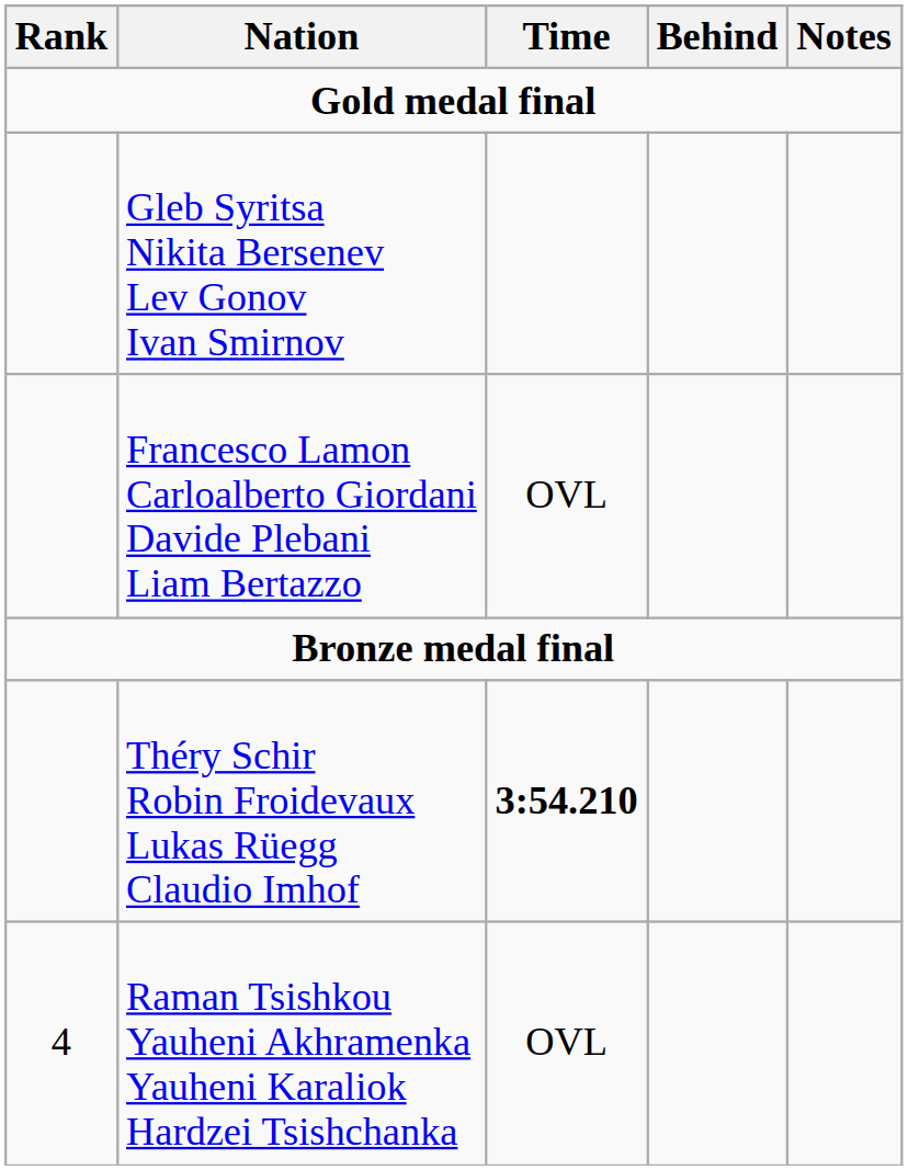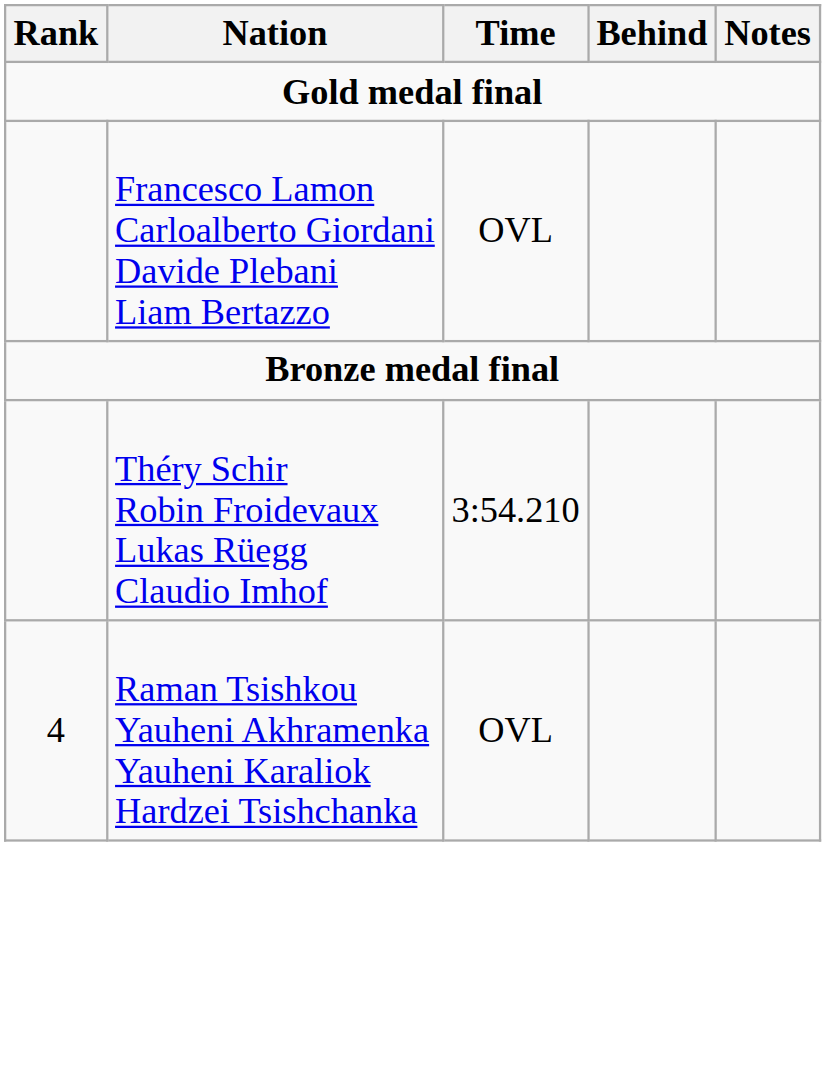- row: Gleb Syritsa Nikita Bersenev Lev Gonov Ivan Smirnov
Théry Schir Robin Froidevaux Lukas Rüegg Claudio Imhof | Time: bold -> normal
